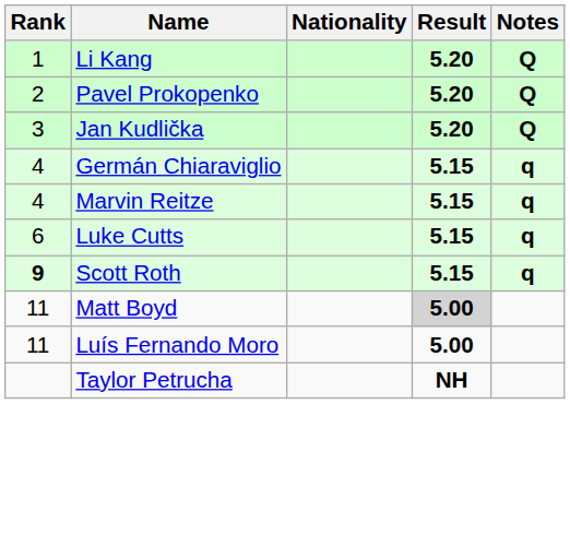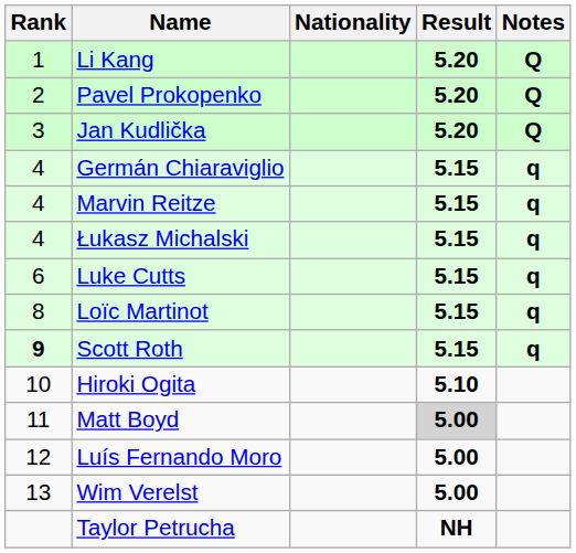+ row: 4 | Łukasz Michalski | 5.15 | q
+ row: 8 | Loïc Martinot | 5.15 | q
+ row: 10 | Hiroki Ogita | 5.10
Luís Fernando Moro | Rank: 11 -> 12
+ row: 13 | Wim Verelst | 5.00
